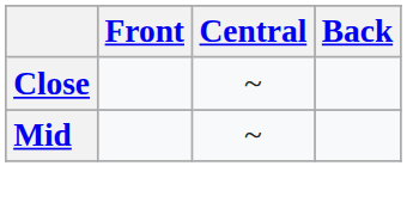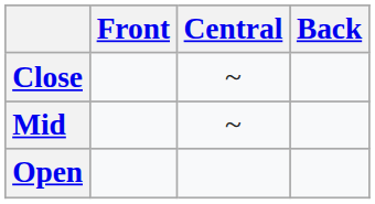+ row: Open
